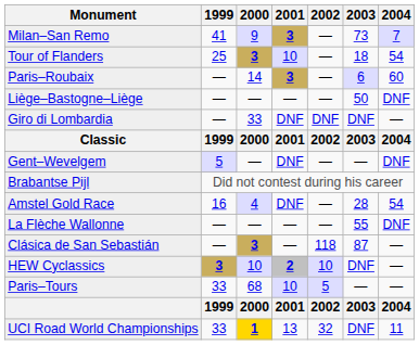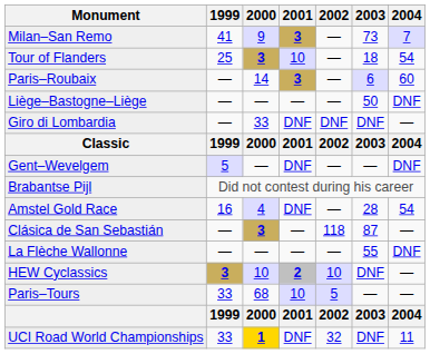rows swapped: La Flèche Wallonne <-> Clásica de San Sebastián
UCI Road World Championships | 2001: 13 -> DNF
